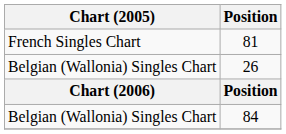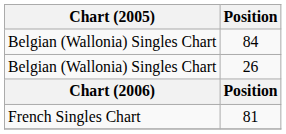rows swapped: 84 <-> 81
